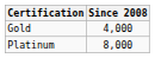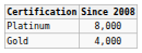rows swapped: Gold <-> Platinum
